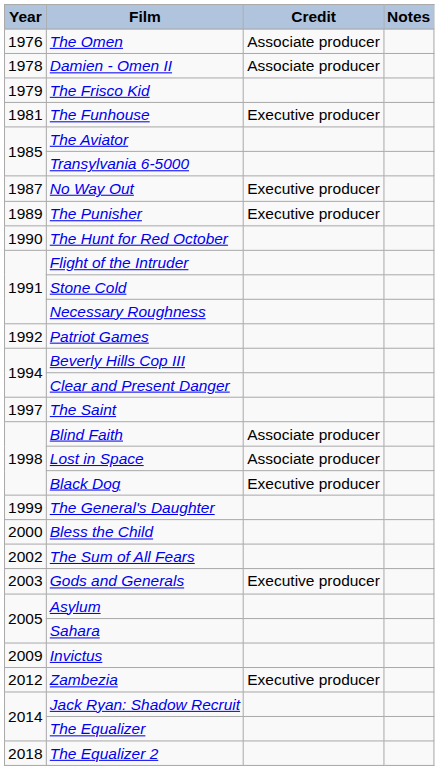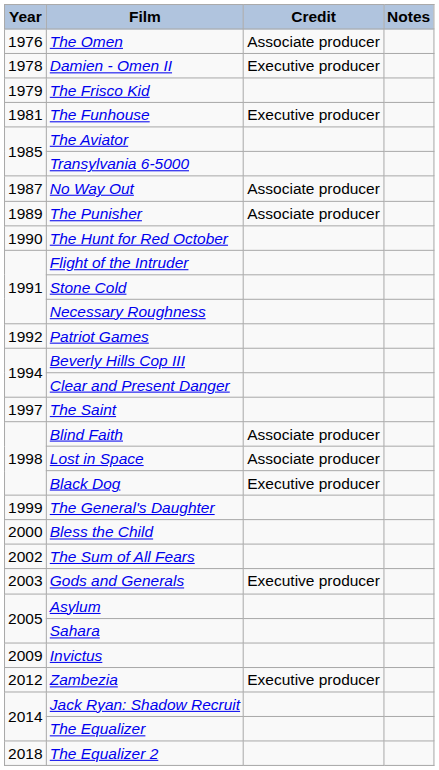Damien - Omen II | Credit: Associate producer -> Executive producer
No Way Out | Credit: Executive producer -> Associate producer
The Punisher | Credit: Executive producer -> Associate producer
